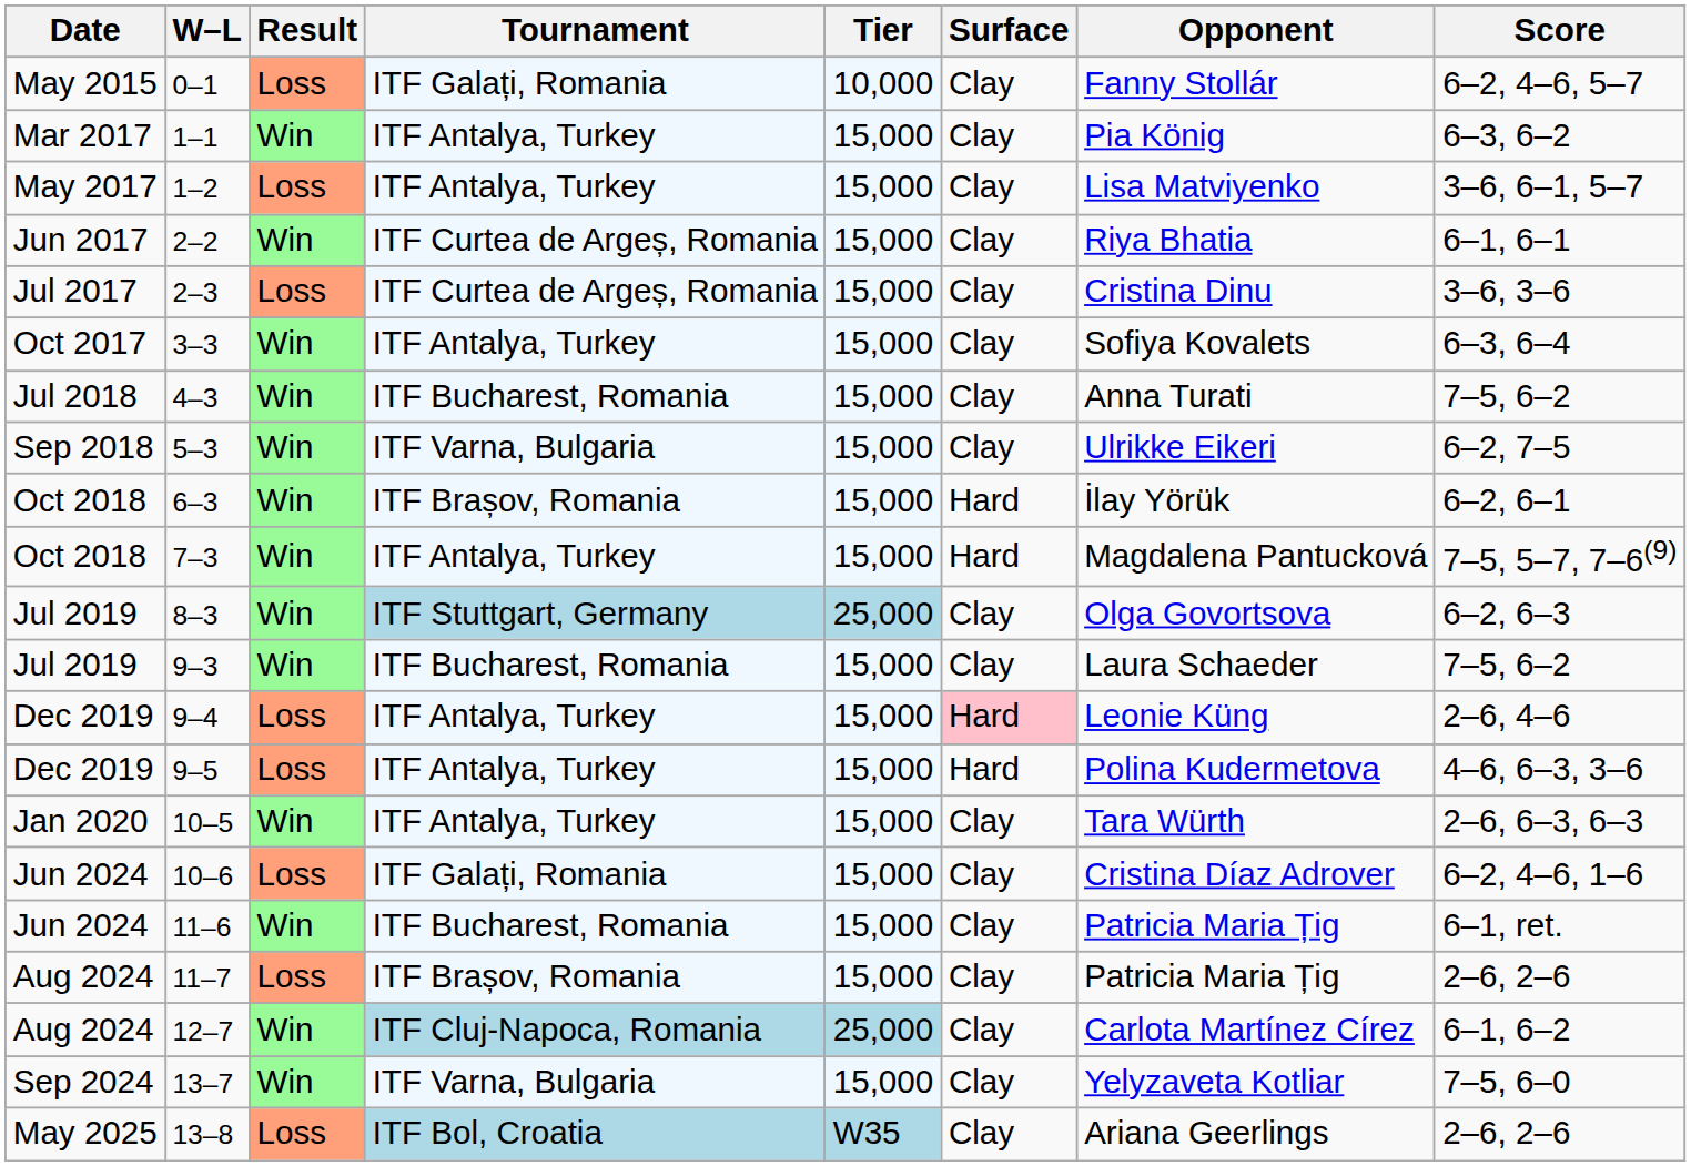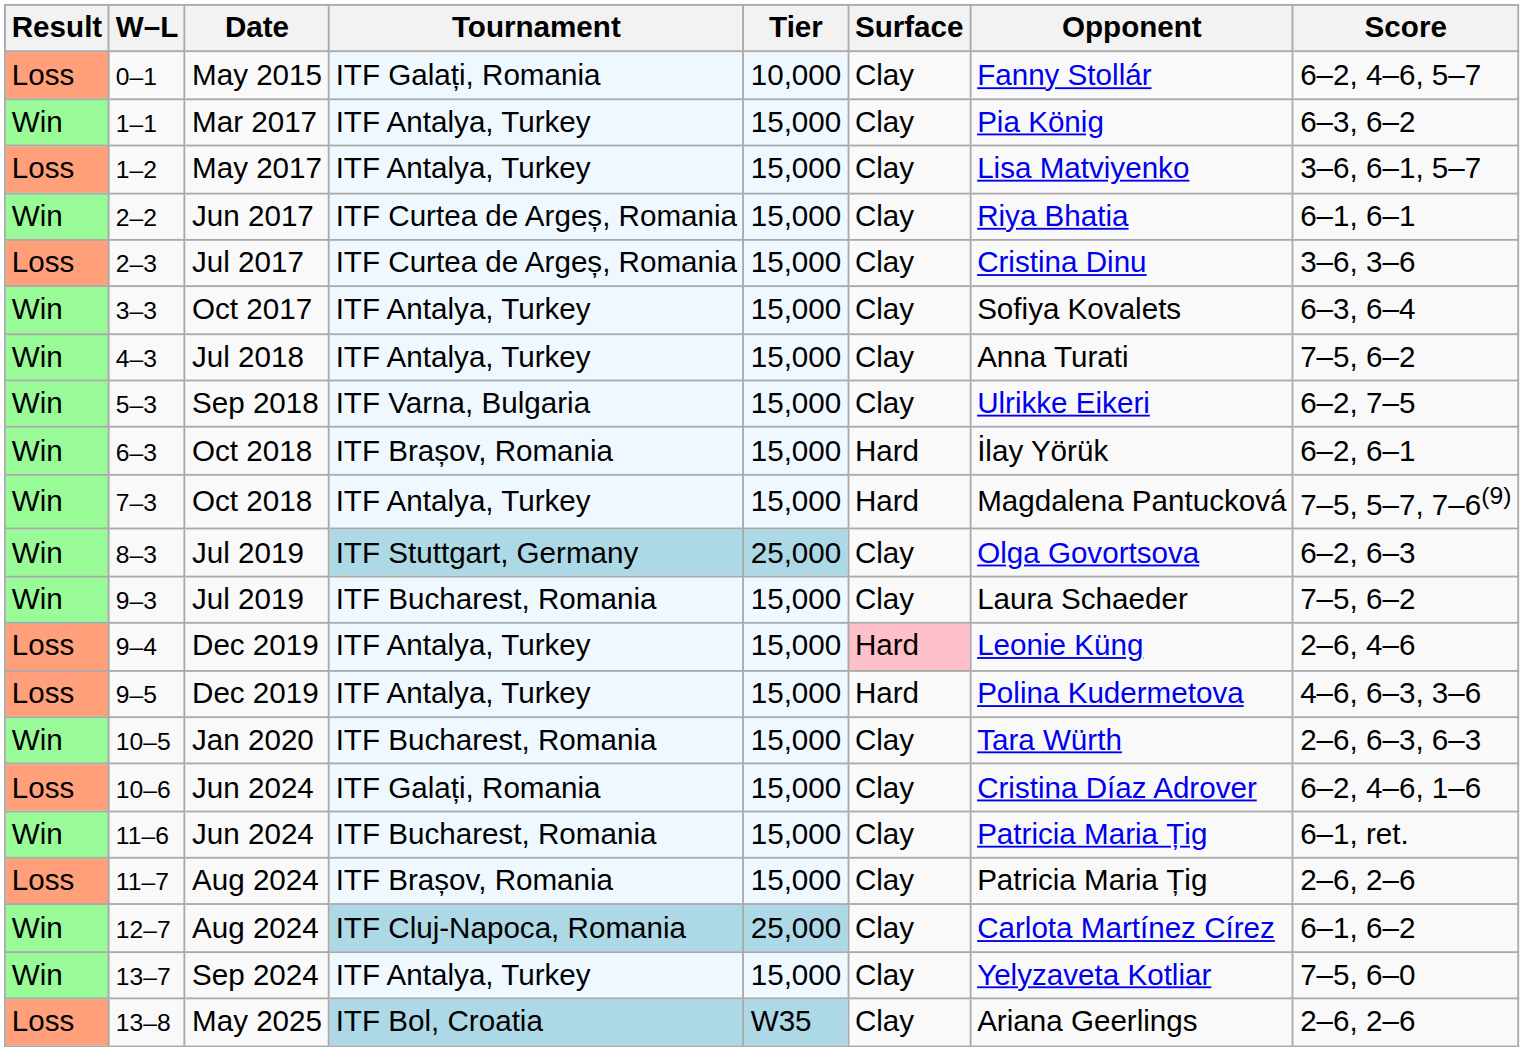columns swapped: Result <-> Date
4–3 | Tournament: ITF Bucharest, Romania -> ITF Antalya, Turkey
10–5 | Tournament: ITF Antalya, Turkey -> ITF Bucharest, Romania
13–7 | Tournament: ITF Varna, Bulgaria -> ITF Antalya, Turkey
